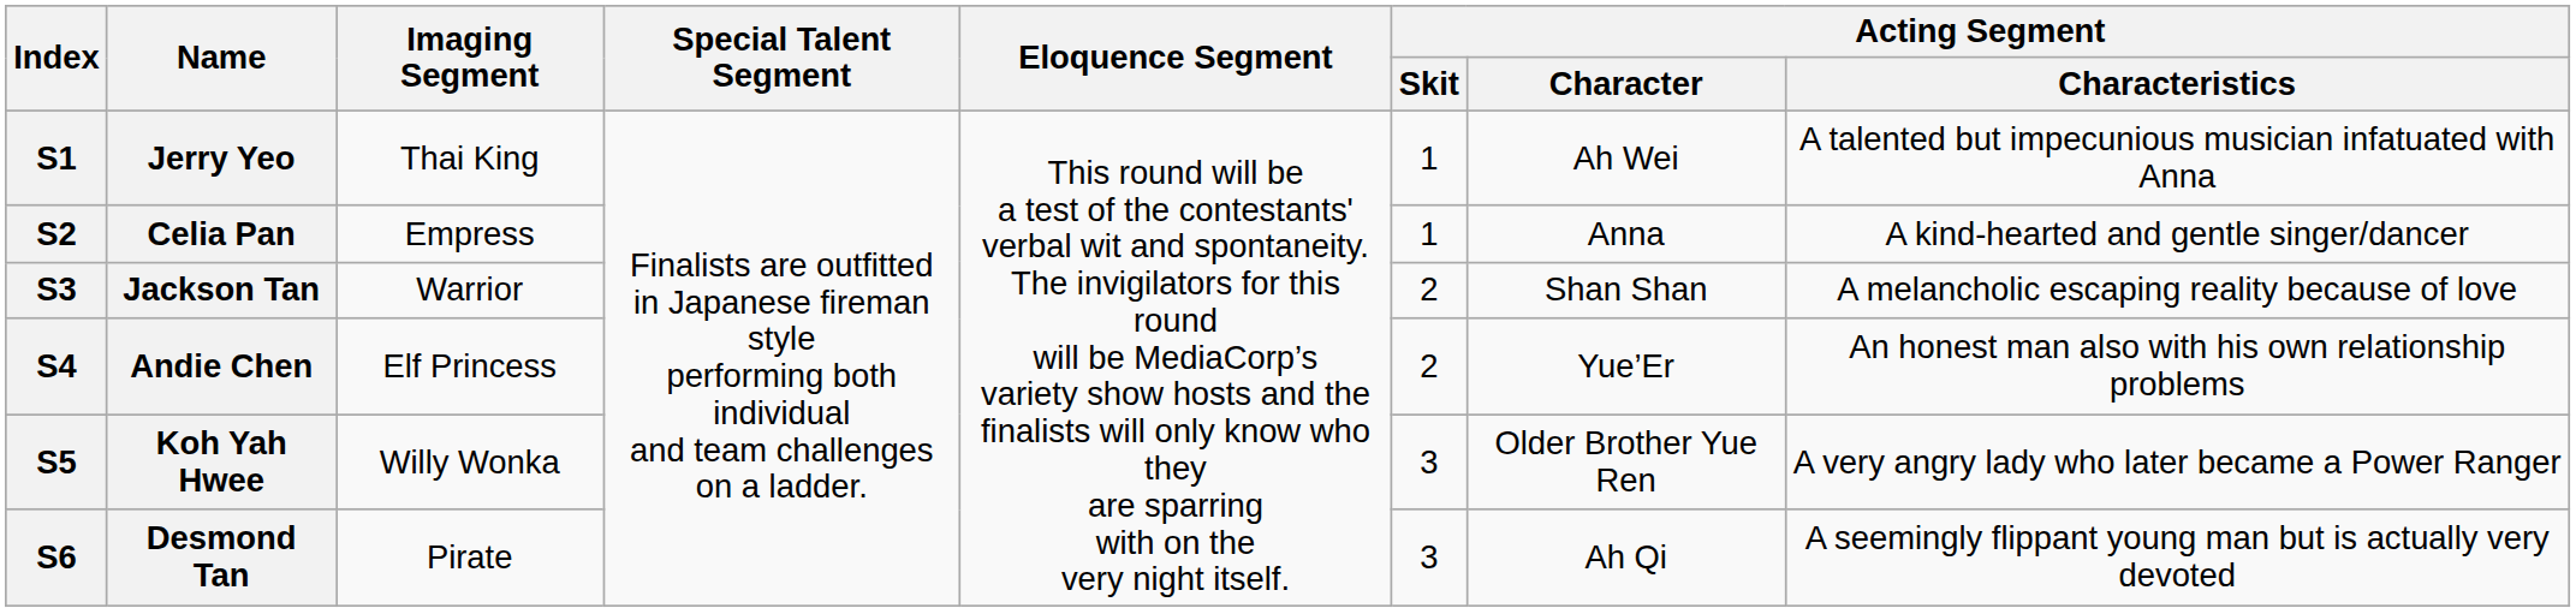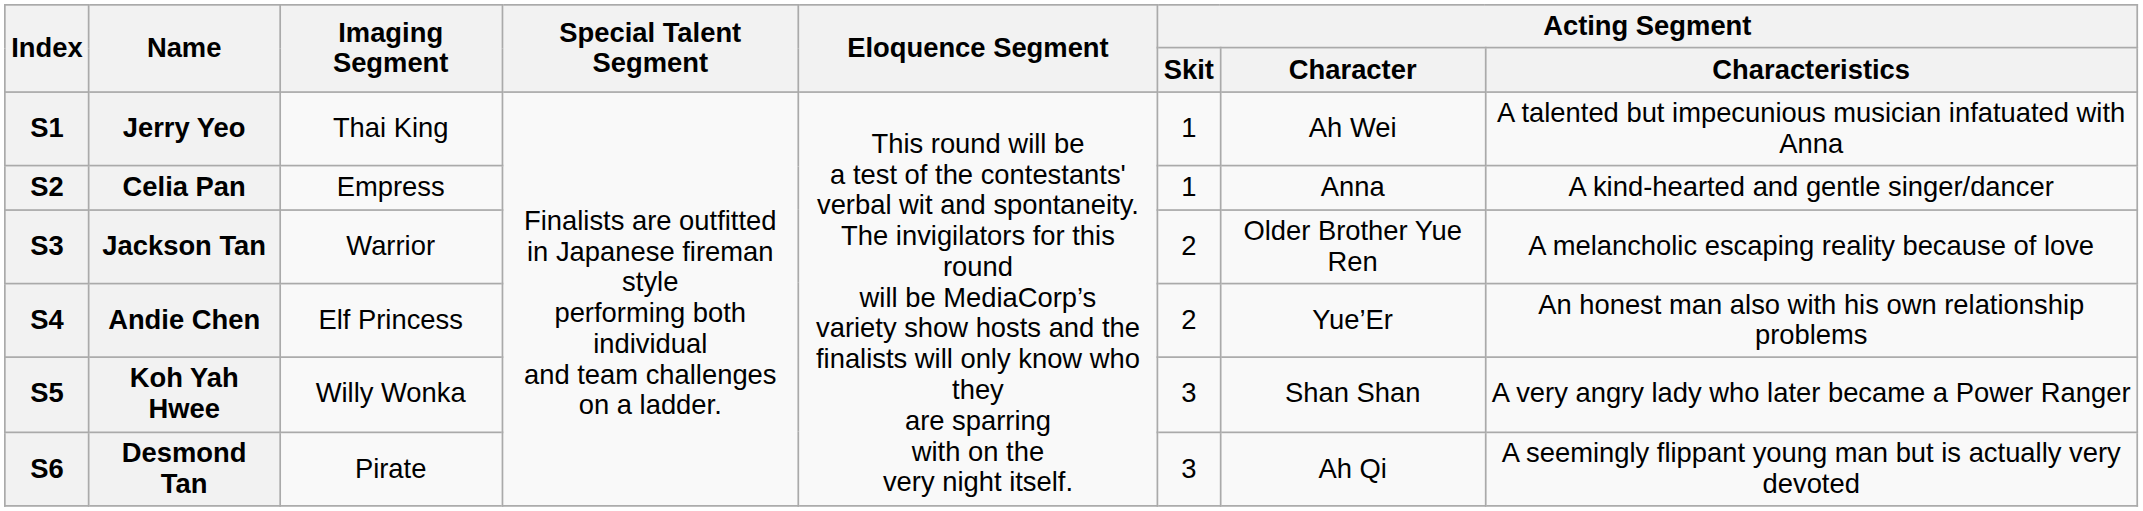Jackson Tan | Acting Segment / Character: Shan Shan -> Older Brother Yue Ren
Koh Yah Hwee | Acting Segment / Character: Older Brother Yue Ren -> Shan Shan
